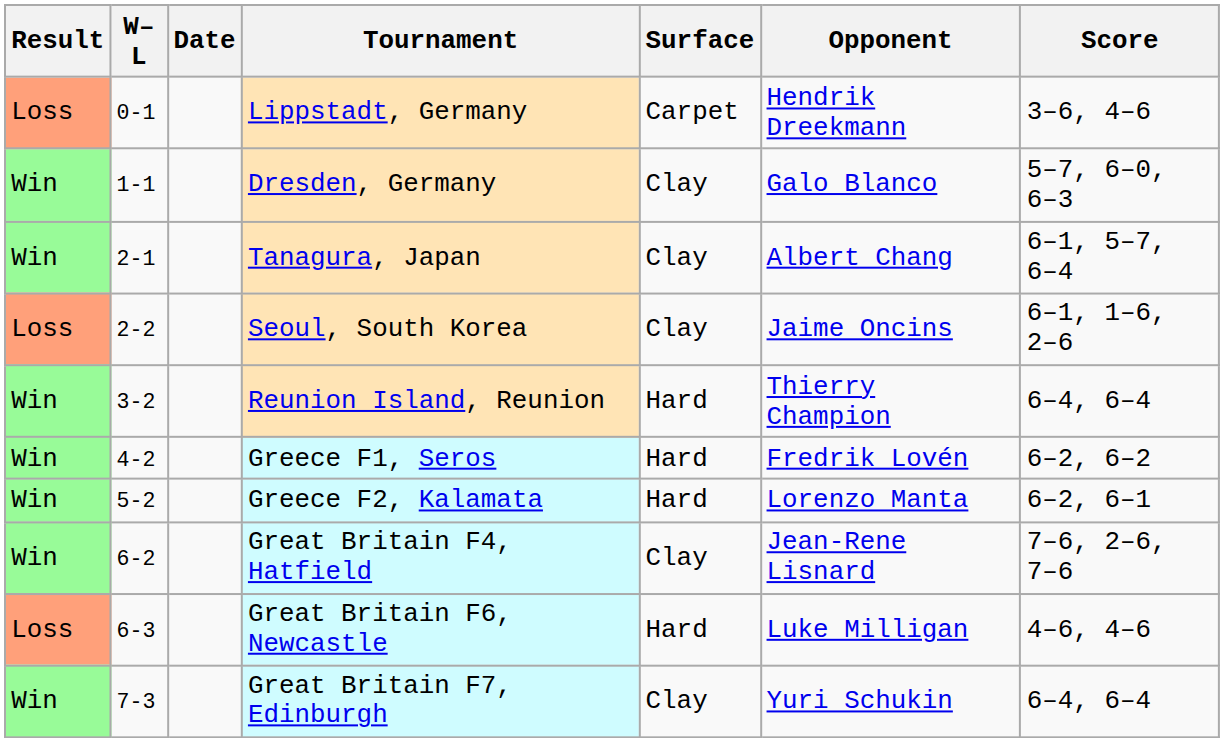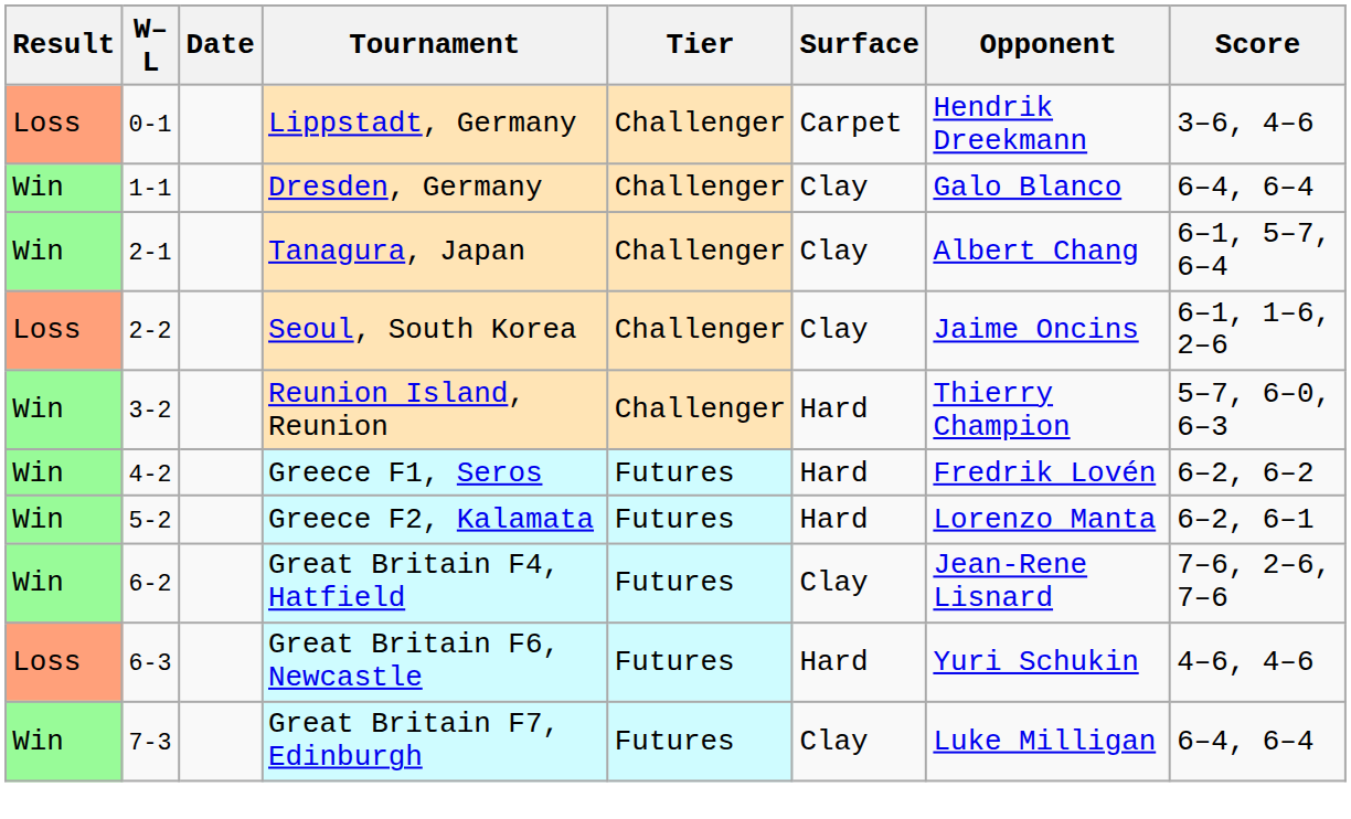+ column: Tier | Challenger | Challenger | Challenger | Challenger | Challenger | Futures | Futures | Futures | Futures | Futures
Dresden, Germany | Score: 5–7, 6–0, 6–3 -> 6–4, 6–4
Reunion Island, Reunion | Score: 6–4, 6–4 -> 5–7, 6–0, 6–3
Great Britain F6, Newcastle | Opponent: Luke Milligan -> Yuri Schukin
Great Britain F7, Edinburgh | Opponent: Yuri Schukin -> Luke Milligan
